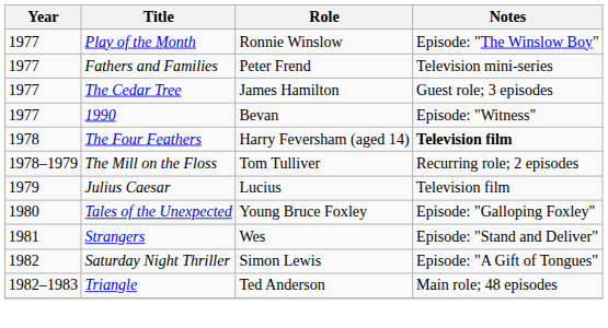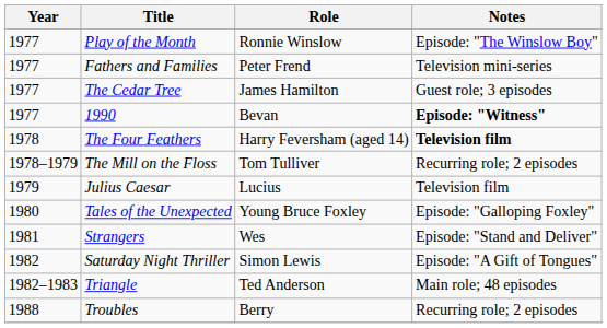1990 | Notes: normal -> bold
+ row: 1988 | Troubles | Berry | Recurring role; 2 episodes
